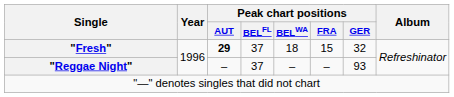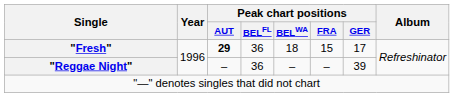"Fresh" | Peak chart positions / BELFL: 37 -> 36
"Fresh" | Peak chart positions / GER: 32 -> 17
"Reggae Night" | Peak chart positions / BELFL: 37 -> 36
"Reggae Night" | Peak chart positions / GER: 93 -> 39
